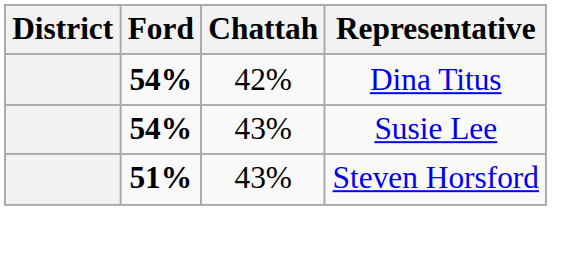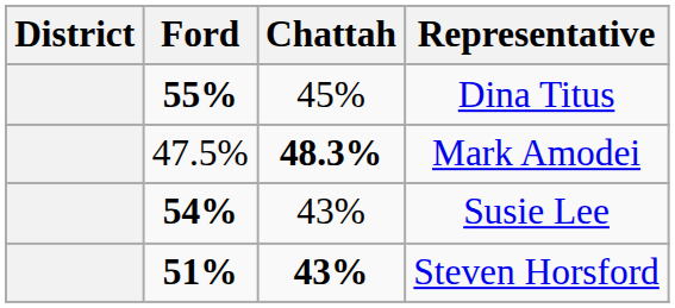Dina Titus | Ford: 54% -> 55%
Dina Titus | Chattah: 42% -> 45%
+ row: 47.5% | 48.3% | Mark Amodei
Steven Horsford | Chattah: normal -> bold
